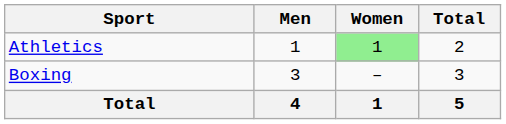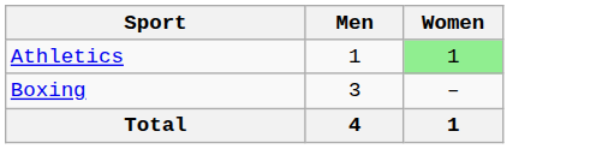- column: Total | 2 | 3 | 5
